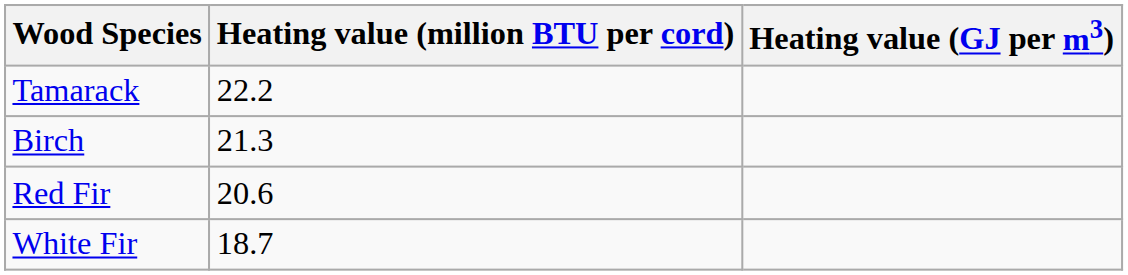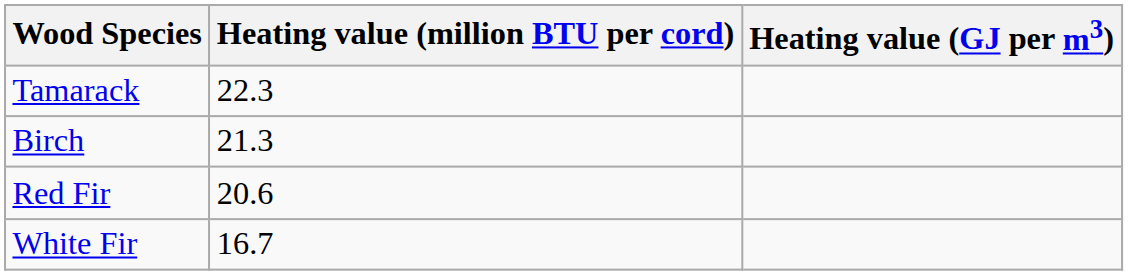Tamarack | Heating value (million BTU per cord): 22.2 -> 22.3
White Fir | Heating value (million BTU per cord): 18.7 -> 16.7
